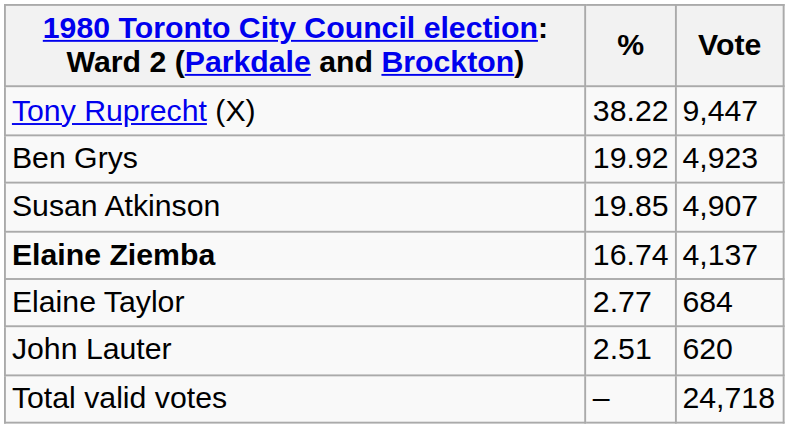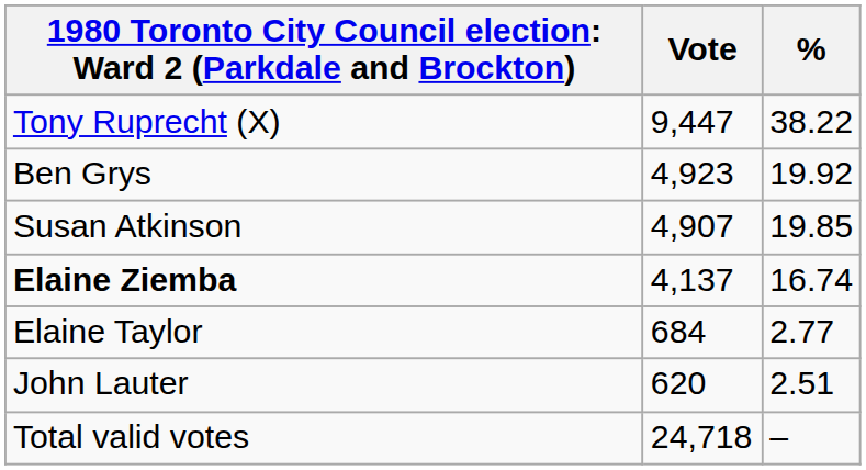columns swapped: Vote <-> %
